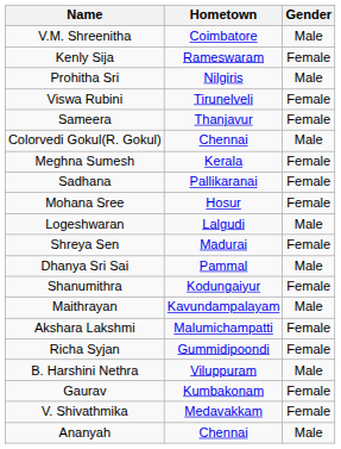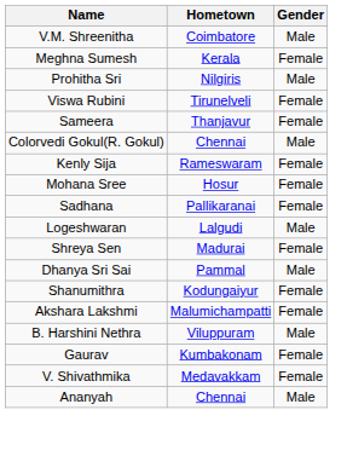rows swapped: Kenly Sija <-> Meghna Sumesh
rows swapped: Mohana Sree <-> Sadhana
- row: Maithrayan | Kavundampalayam | Male
- row: Richa Syjan | Gummidipoondi | Female
